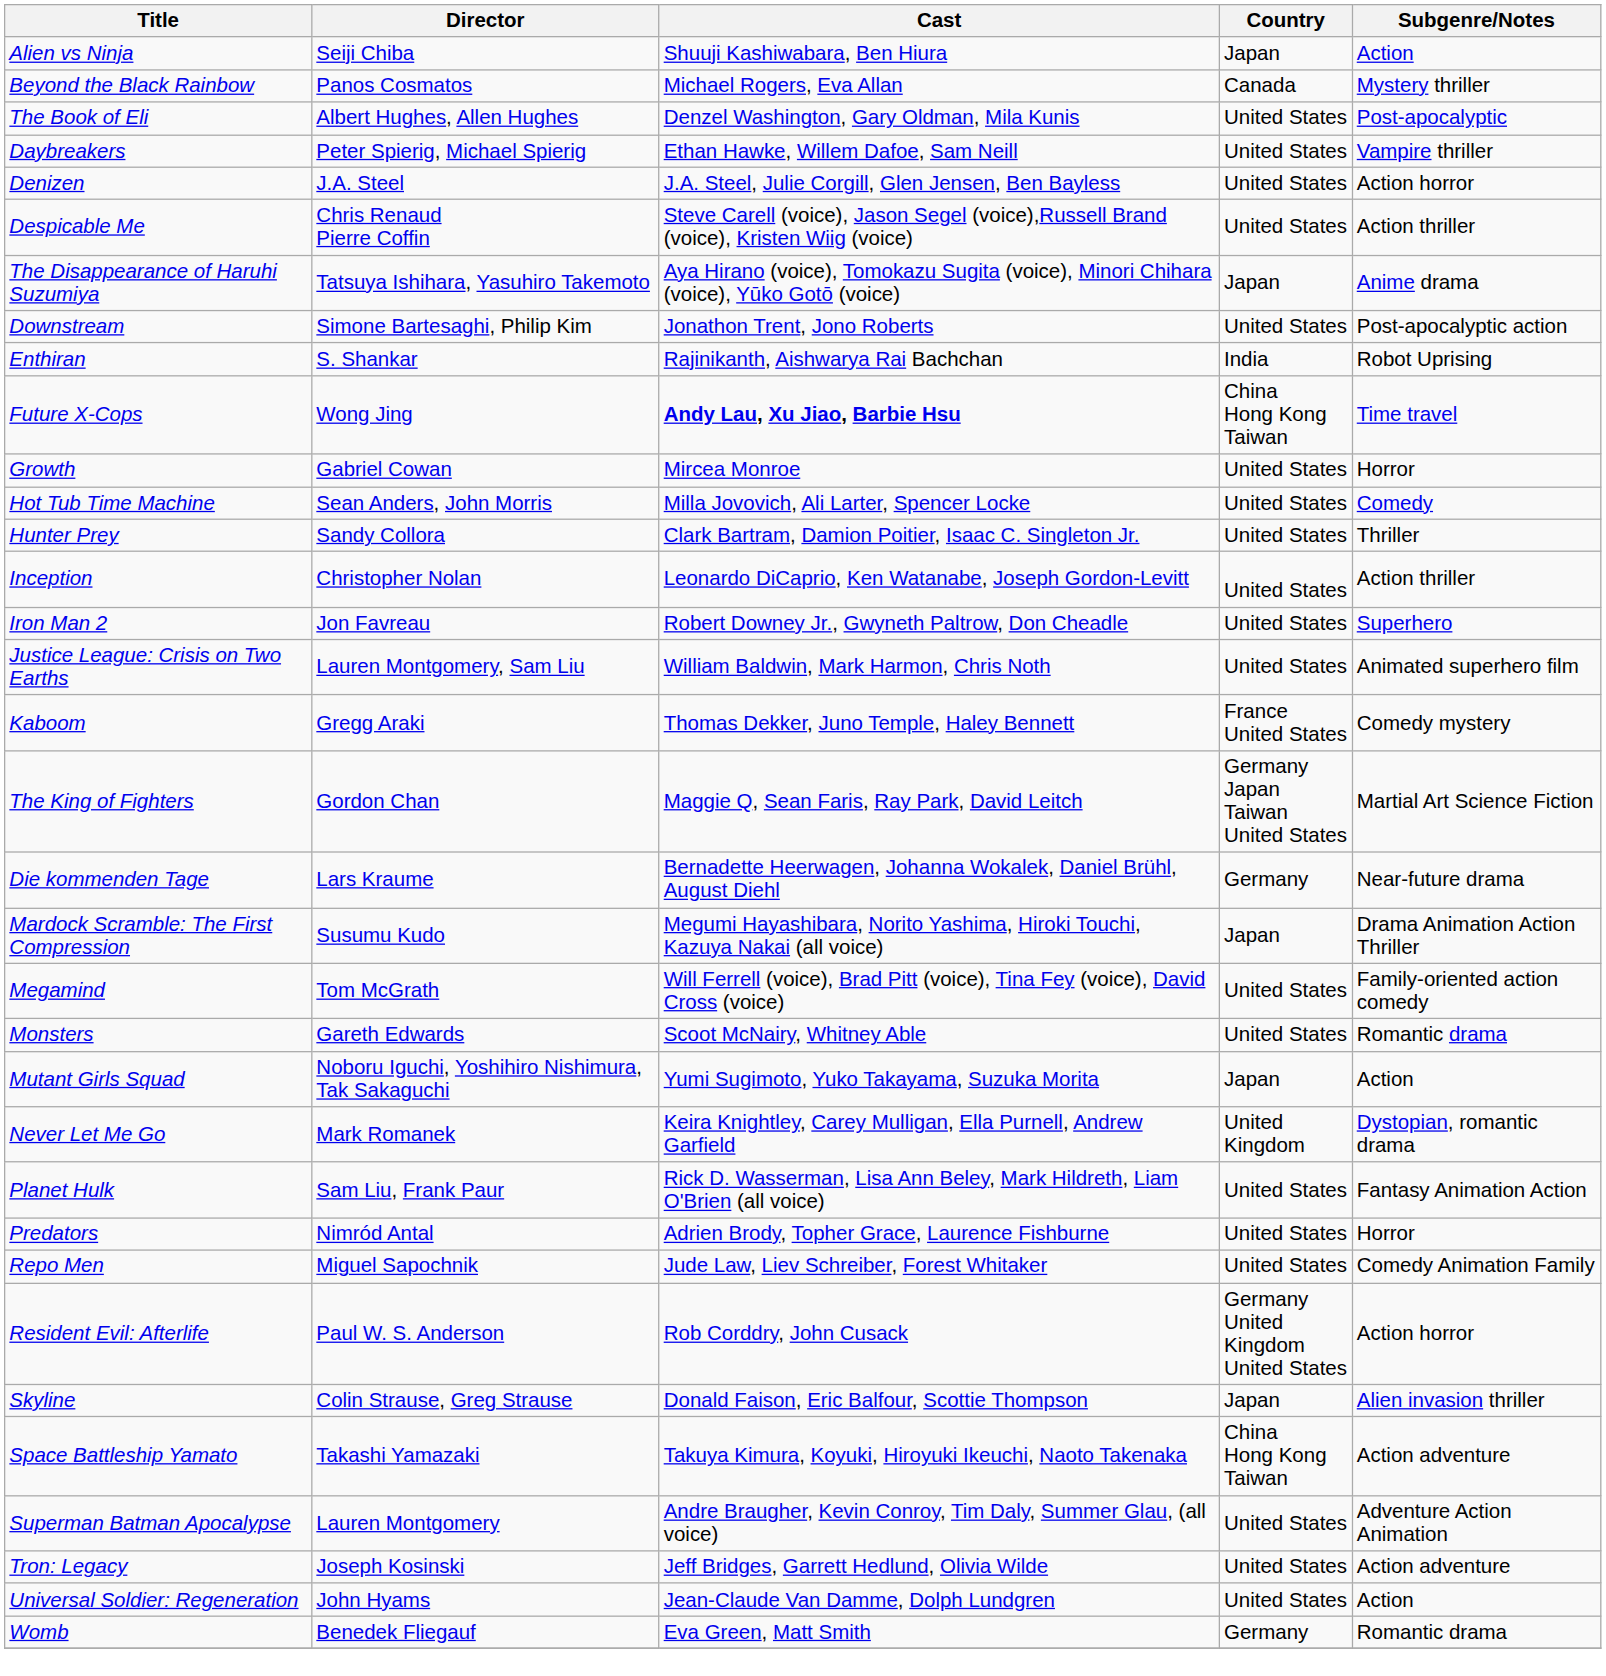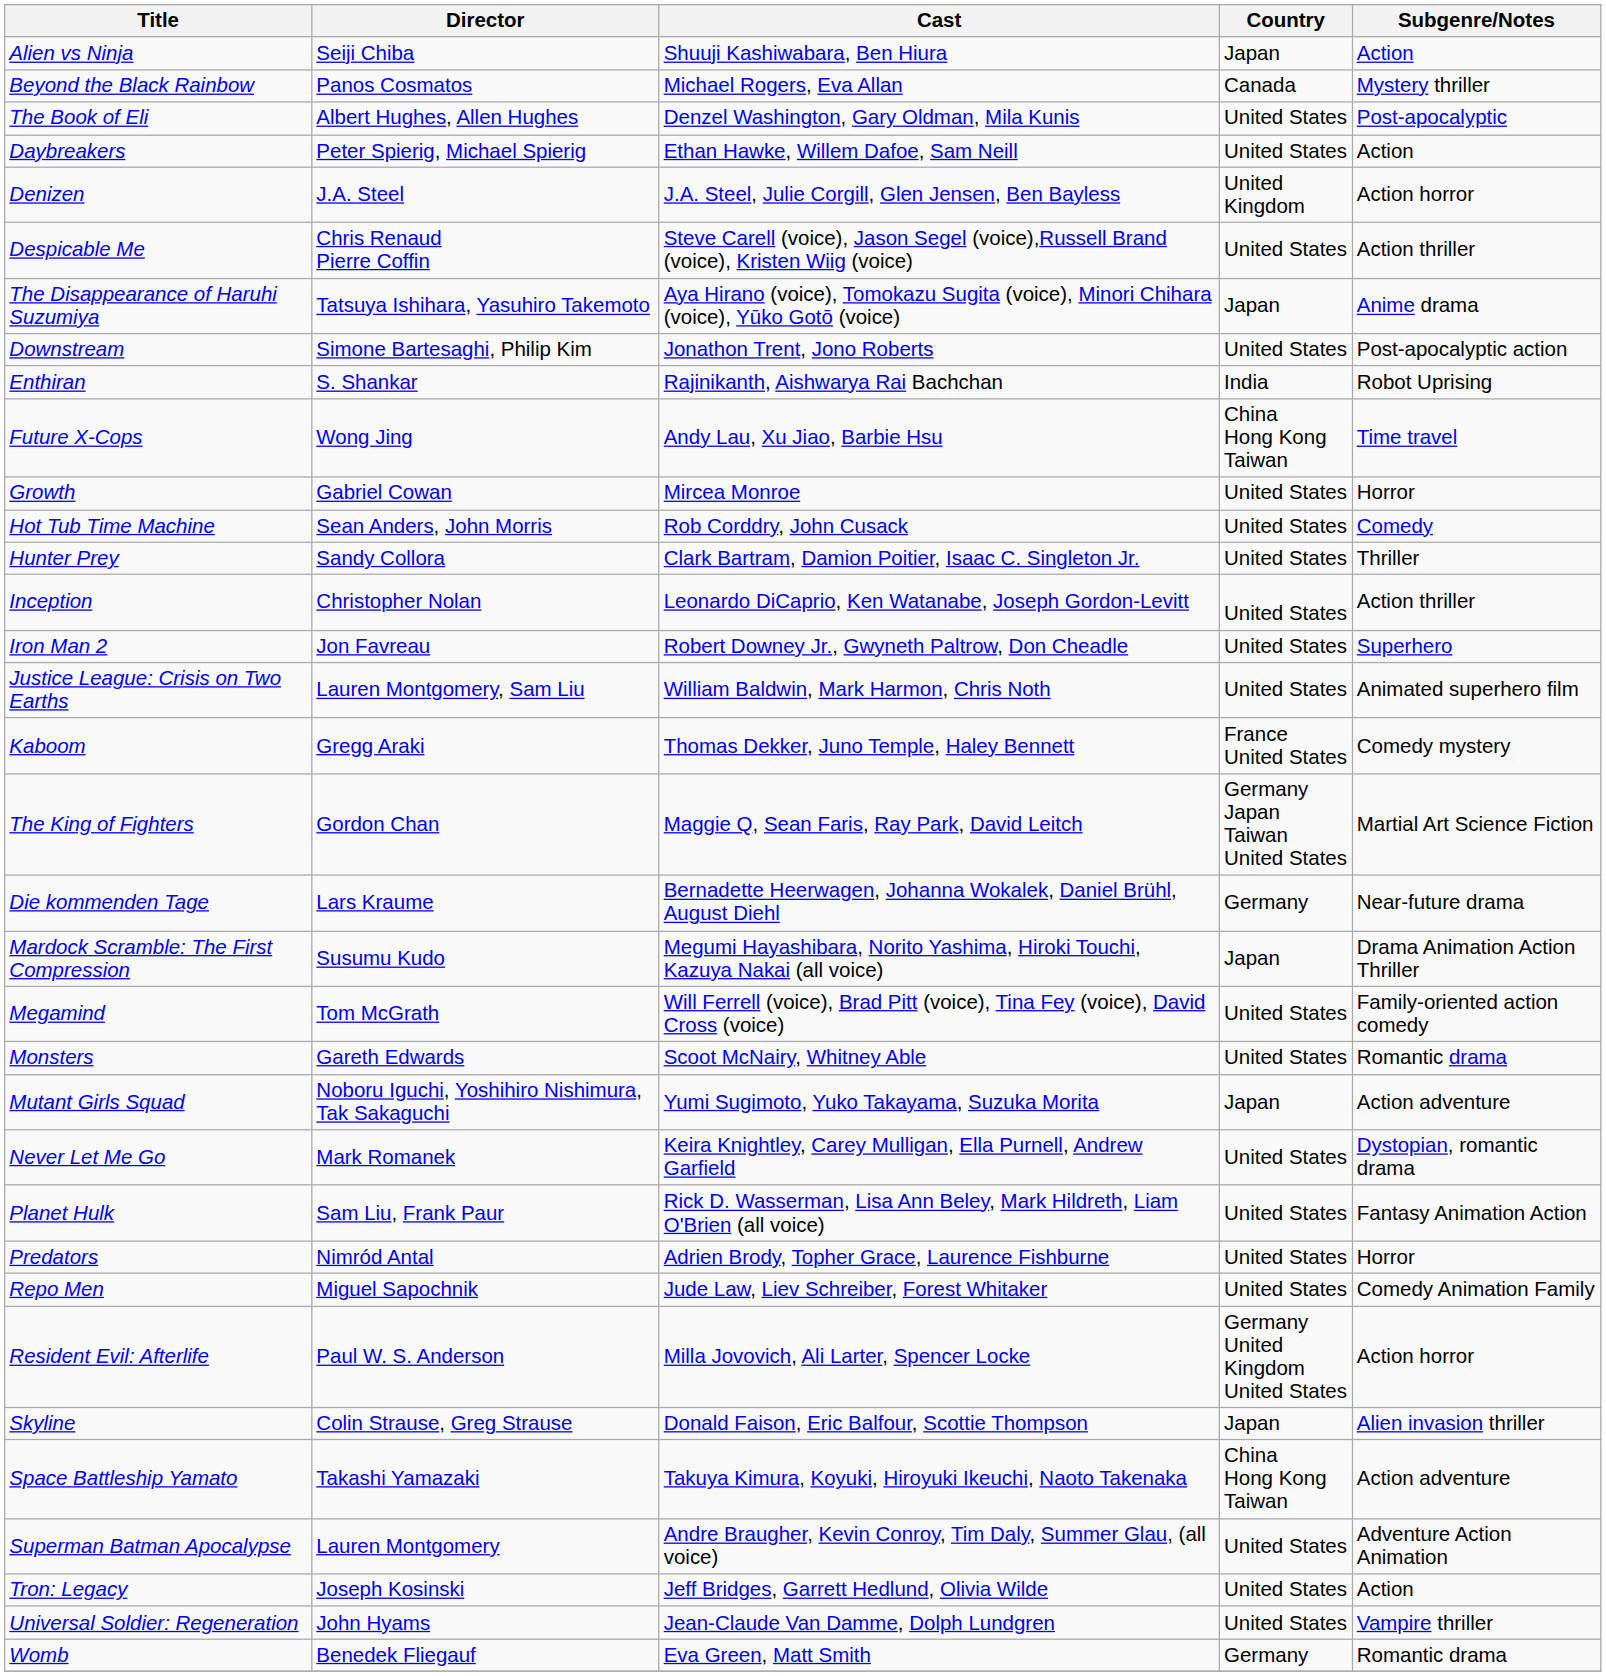Daybreakers | Subgenre/Notes: Vampire thriller -> Action
Denizen | Country: United States -> United Kingdom
Future X-Cops | Cast: bold -> normal
Hot Tub Time Machine | Cast: Milla Jovovich, Ali Larter, Spencer Locke -> Rob Corddry, John Cusack
Mutant Girls Squad | Subgenre/Notes: Action -> Action adventure
Never Let Me Go | Country: United Kingdom -> United States
Resident Evil: Afterlife | Cast: Rob Corddry, John Cusack -> Milla Jovovich, Ali Larter, Spencer Locke
Tron: Legacy | Subgenre/Notes: Action adventure -> Action
Universal Soldier: Regeneration | Subgenre/Notes: Action -> Vampire thriller
